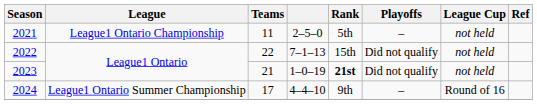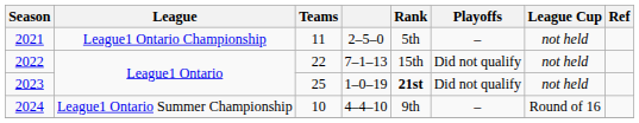2023 | Teams: 21 -> 25
2024 | Teams: 17 -> 10
